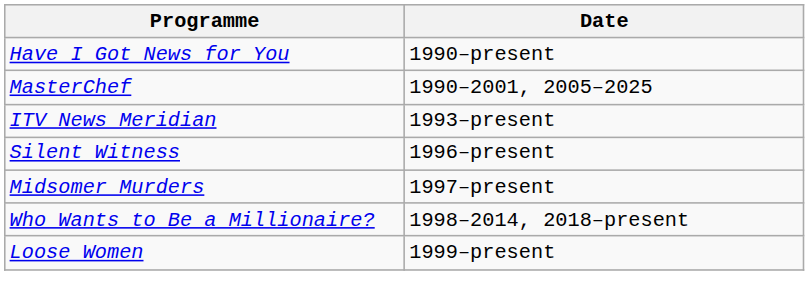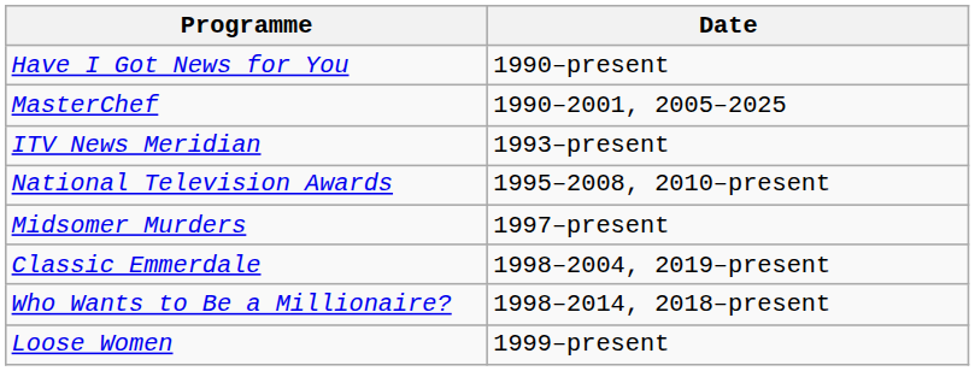+ row: National Television Awards | 1995–2008, 2010–present
- row: Silent Witness | 1996–present
+ row: Classic Emmerdale | 1998–2004, 2019–present
